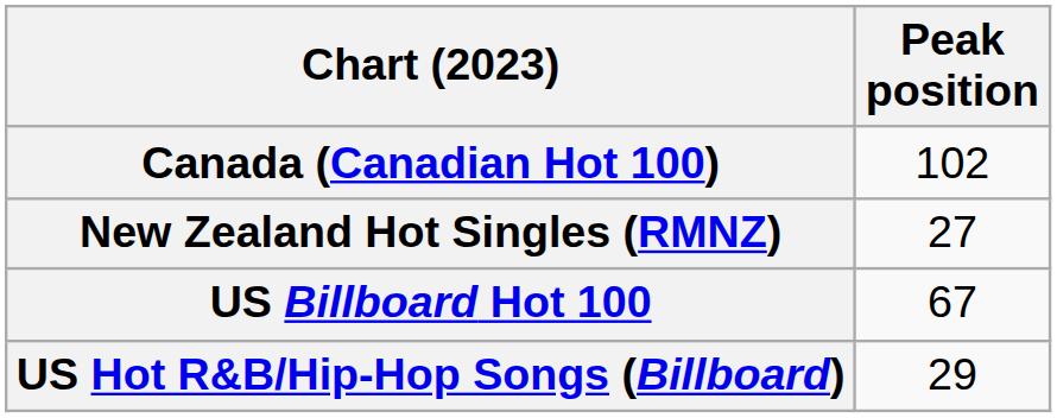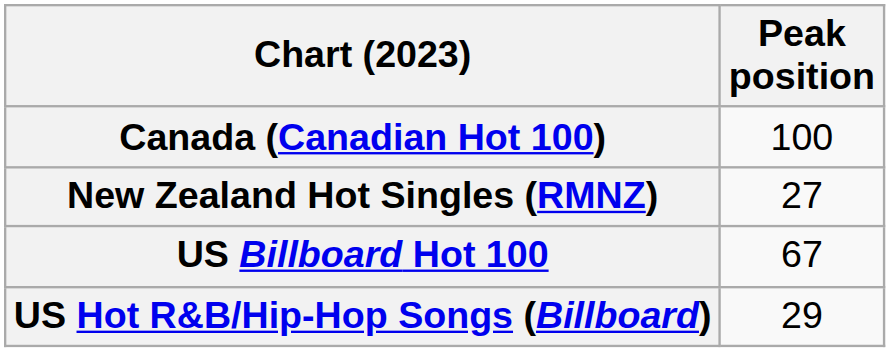Canada (Canadian Hot 100) | Peak position: 102 -> 100
